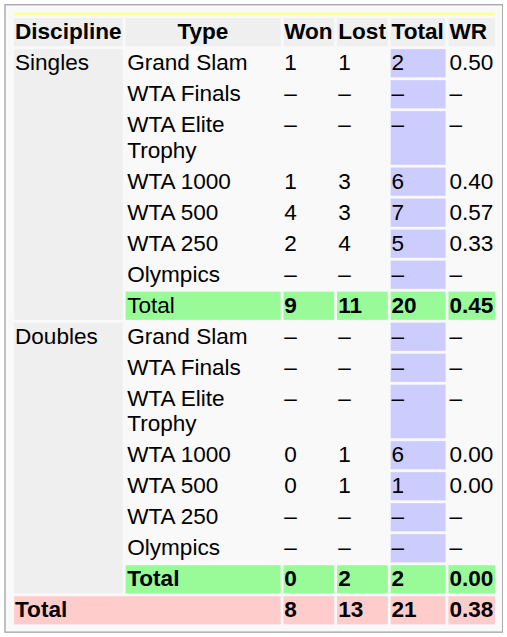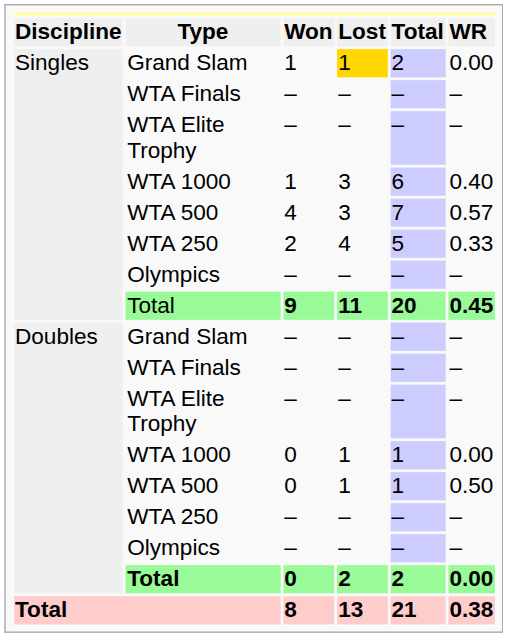Singles / Grand Slam | column 4: no background -> gold background
Singles / Grand Slam | column 6: 0.50 -> 0.00
Doubles / WTA 1000 | column 5: 6 -> 1
Doubles / WTA 500 | column 6: 0.00 -> 0.50
